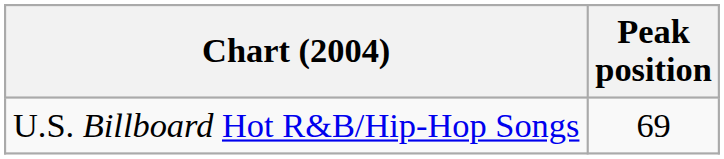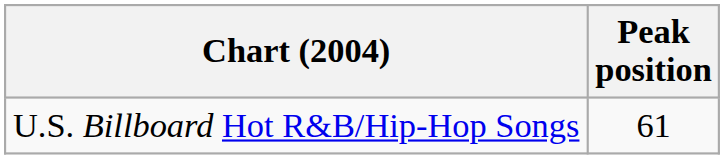U.S. Billboard Hot R&B/Hip-Hop Songs | Peak position: 69 -> 61
